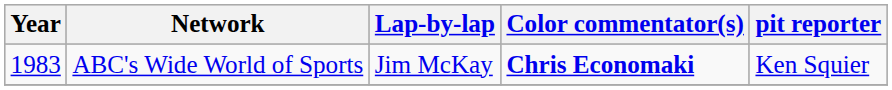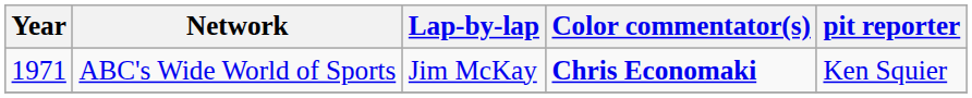ABC's Wide World of Sports | Year: 1983 -> 1971
